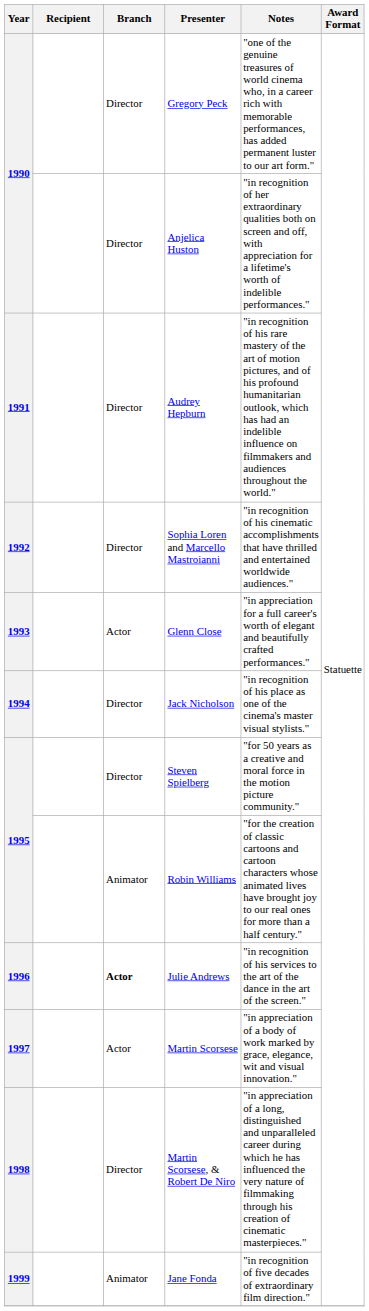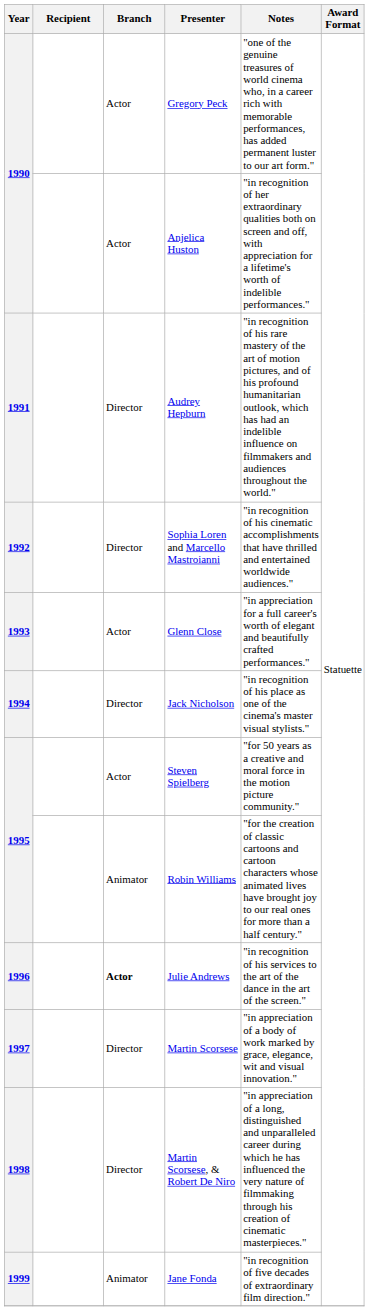Gregory Peck | Branch: Director -> Actor
Anjelica Huston | Branch: Director -> Actor
Steven Spielberg | Branch: Director -> Actor
Martin Scorsese | Branch: Actor -> Director
